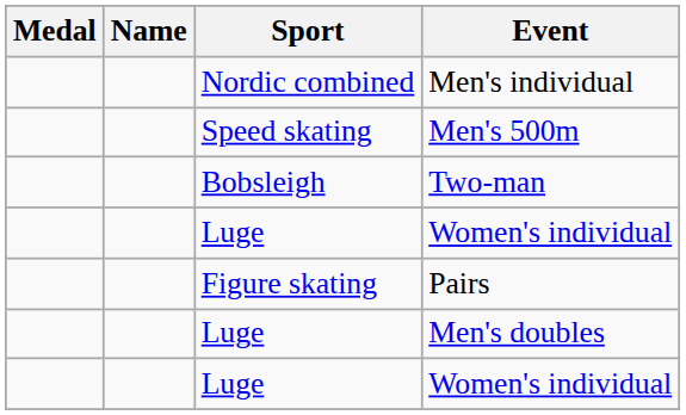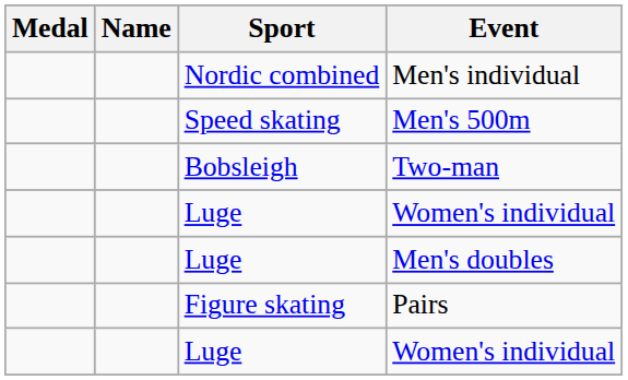rows swapped: Pairs <-> Men's doubles
